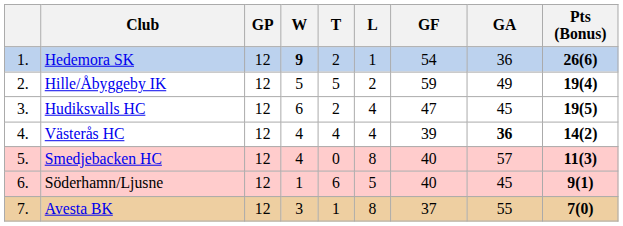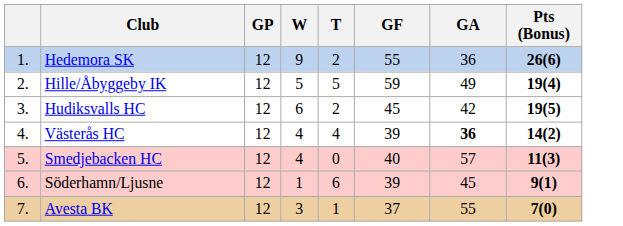- column: L | 1 | 2 | 4 | 4 | 8 | 5 | 8
Hedemora SK | W: bold -> normal
Hedemora SK | GF: 54 -> 55
Hudiksvalls HC | GF: 47 -> 45
Hudiksvalls HC | GA: 45 -> 42
Söderhamn/Ljusne | GF: 40 -> 39
